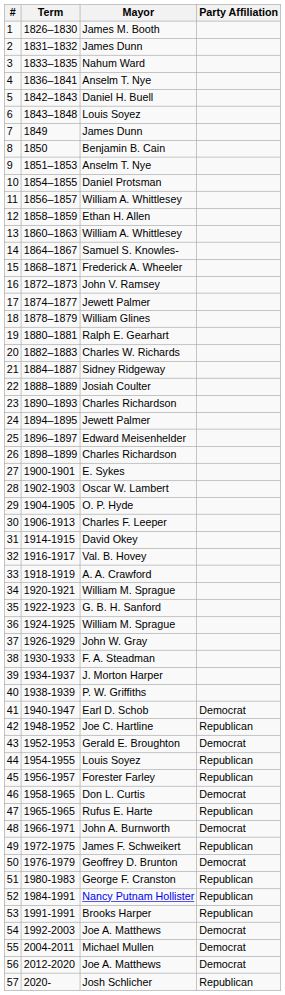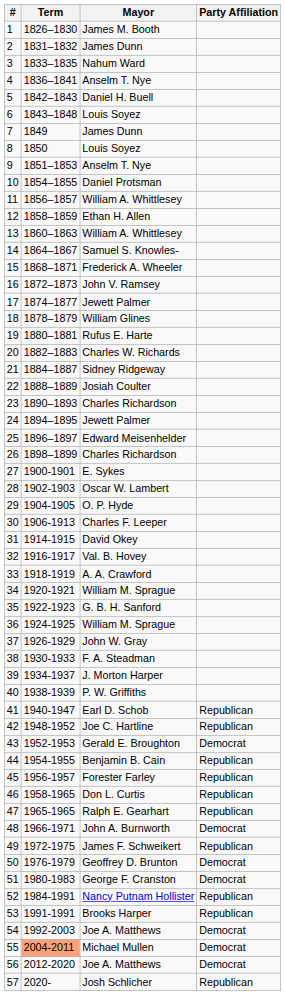8 | Mayor: Benjamin B. Cain -> Louis Soyez
19 | Mayor: Ralph E. Gearhart -> Rufus E. Harte
41 | Party Affiliation: Democrat -> Republican
44 | Mayor: Louis Soyez -> Benjamin B. Cain
46 | Party Affiliation: Democrat -> Republican
47 | Mayor: Rufus E. Harte -> Ralph E. Gearhart
51 | Party Affiliation: Republican -> Democrat
55 | Term: no background -> lightsalmon background
